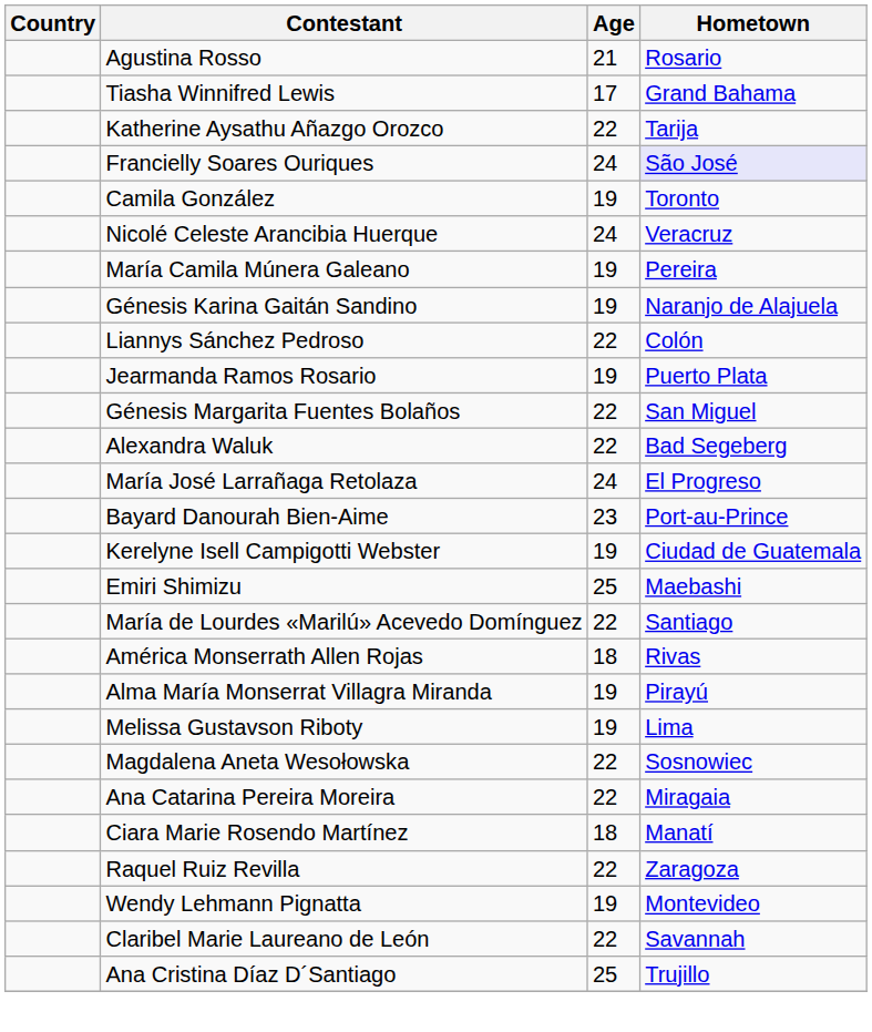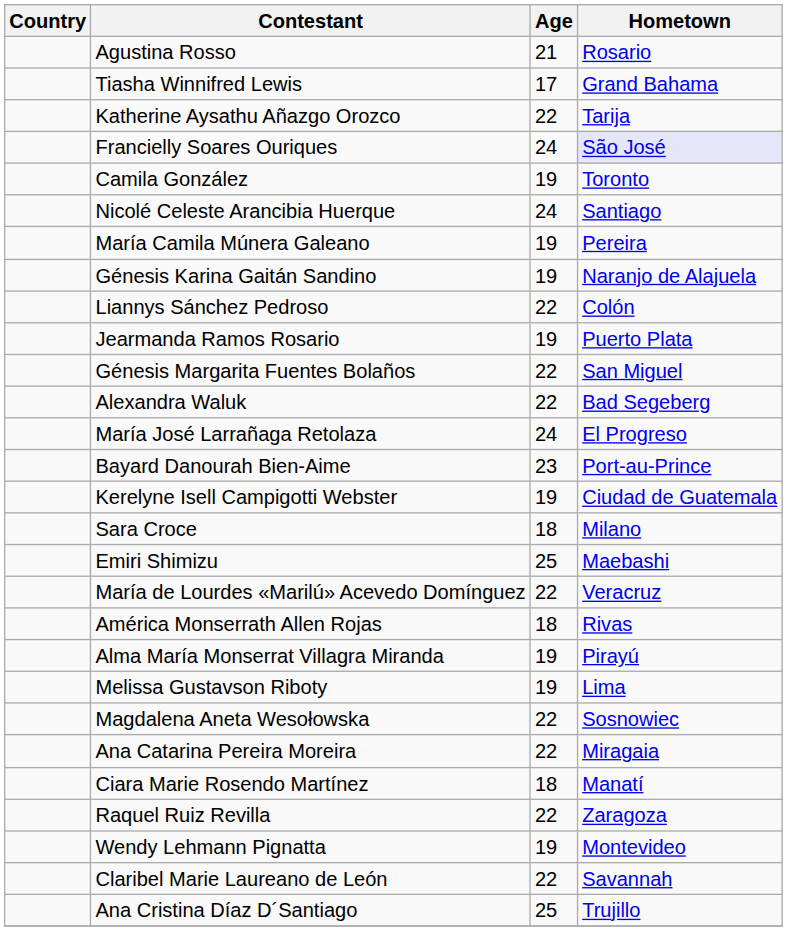Nicolé Celeste Arancibia Huerque | Hometown: Veracruz -> Santiago
+ row: Sara Croce | 18 | Milano
María de Lourdes «Marilú» Acevedo Domínguez | Hometown: Santiago -> Veracruz
